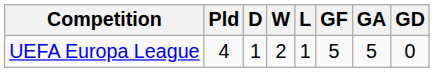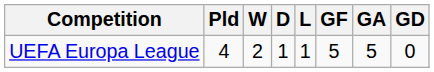columns swapped: W <-> D
